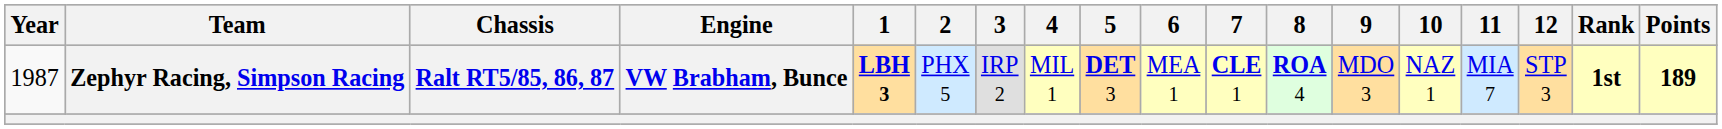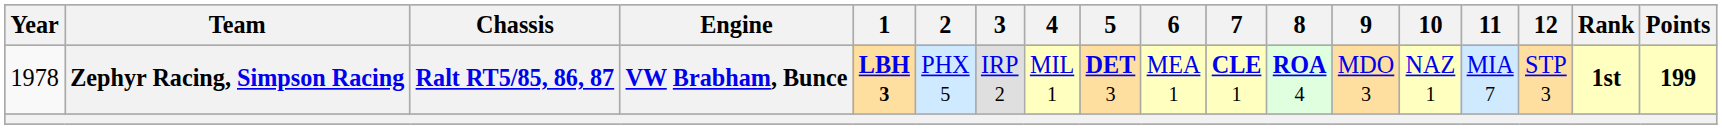Zephyr Racing, Simpson Racing | Year: 1987 -> 1978
Zephyr Racing, Simpson Racing | Points: 189 -> 199
